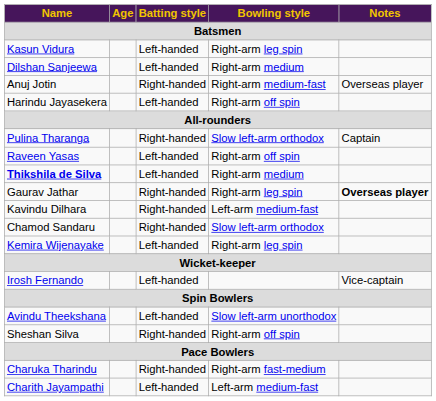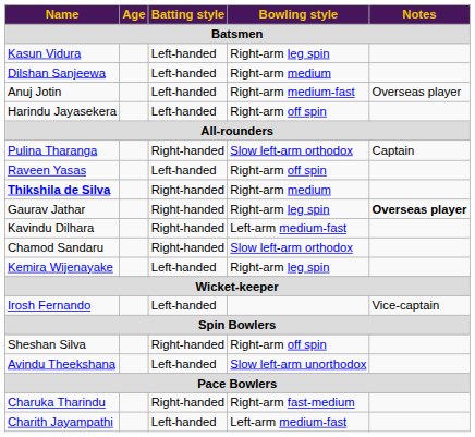Anuj Jotin | Batting style: Right-handed -> Left-handed
Thikshila de Silva | Batting style: Left-handed -> Right-handed
rows swapped: Avindu Theekshana <-> Sheshan Silva
